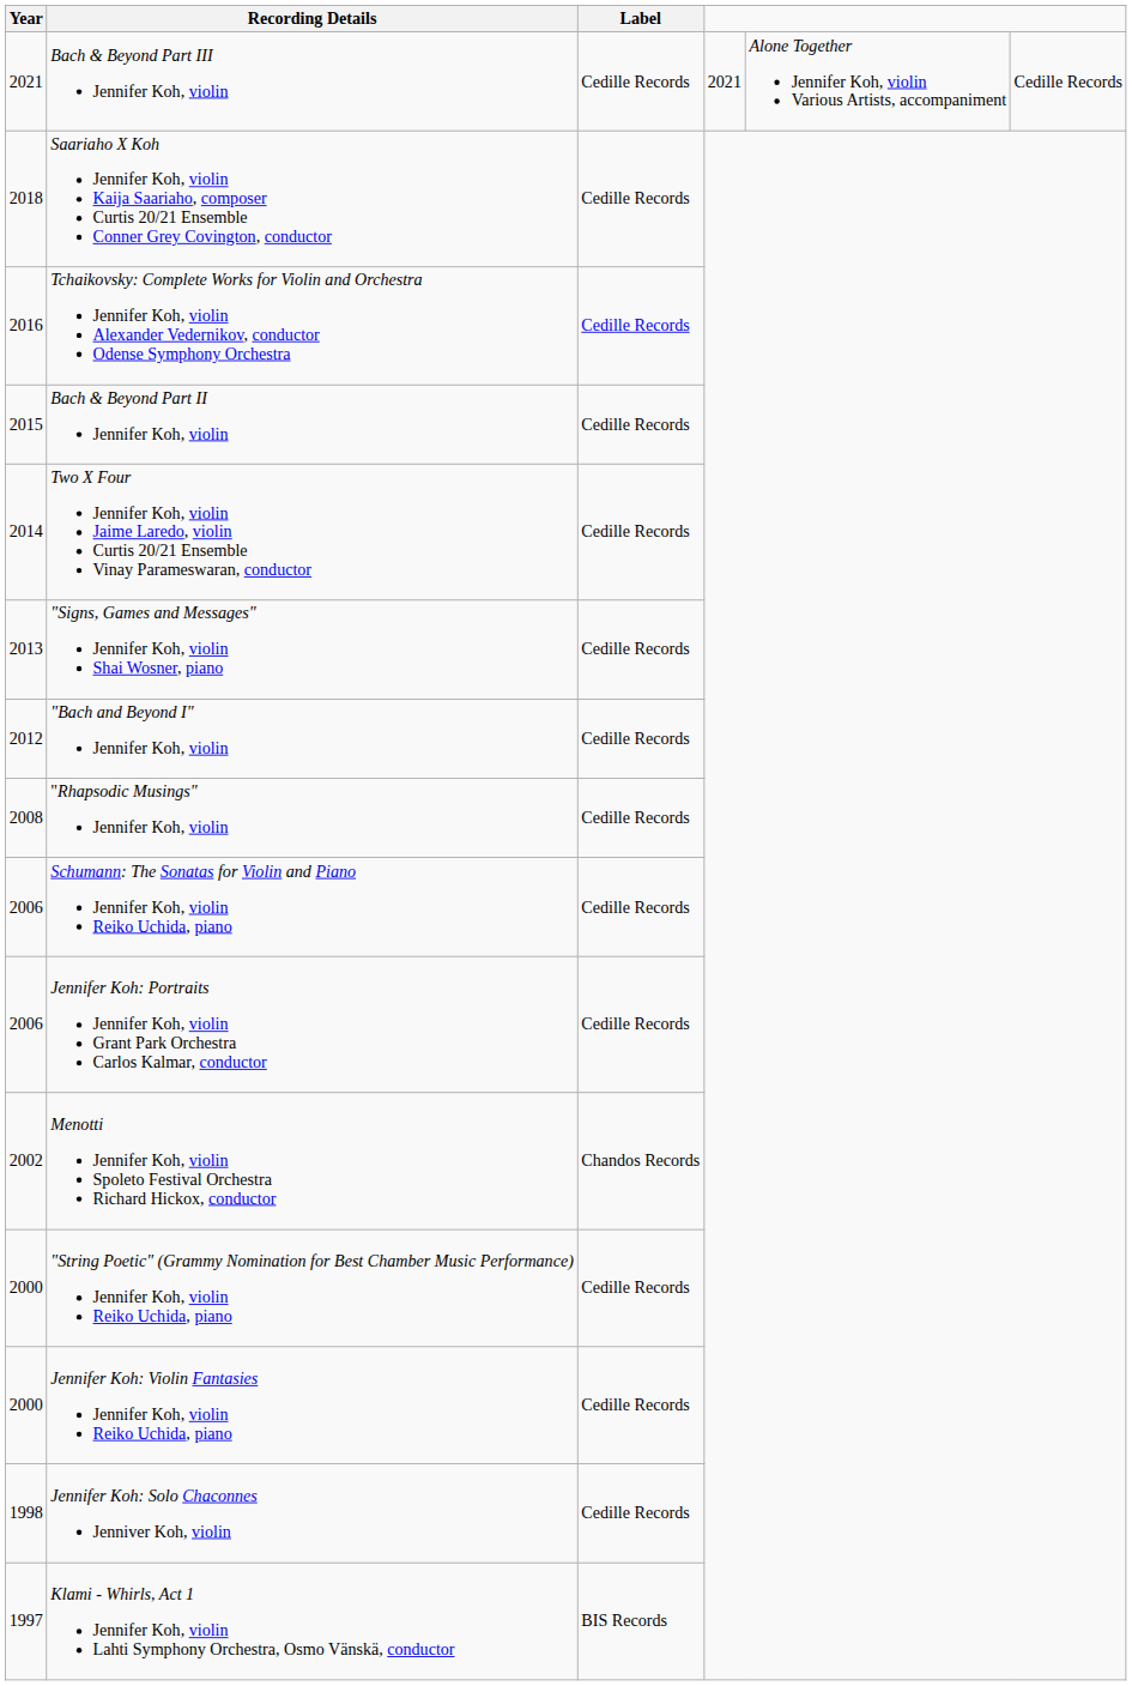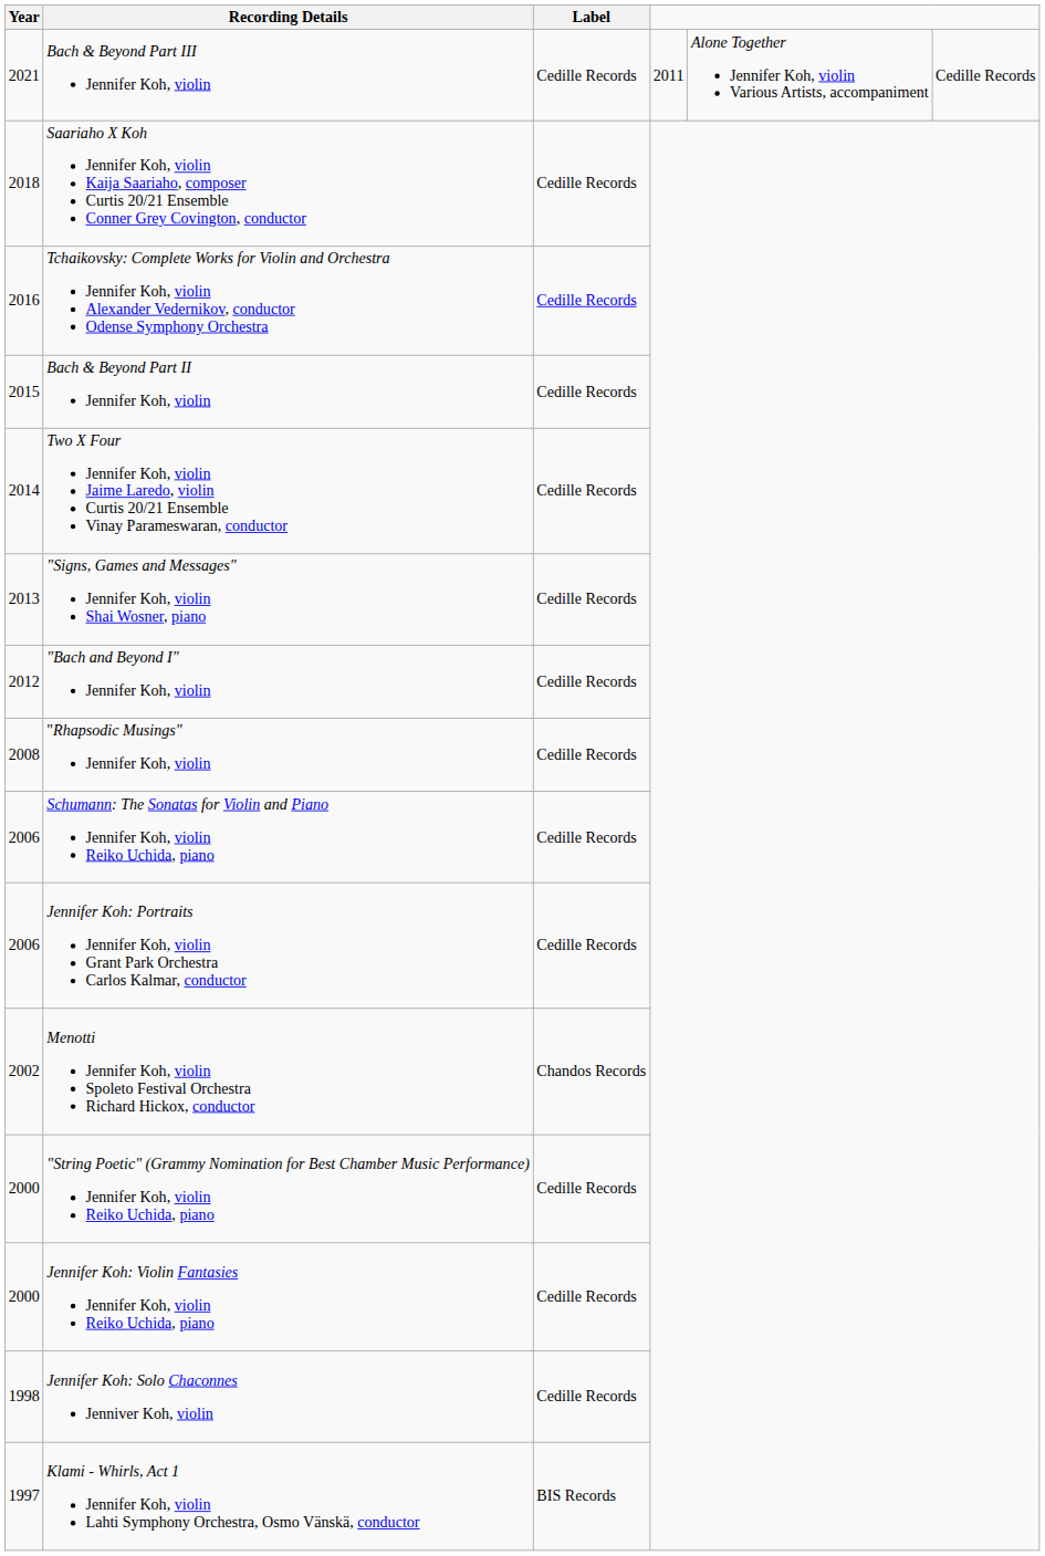Bach & Beyond Part III Jennifer Koh, violin | column 4: 2021 -> 2011
